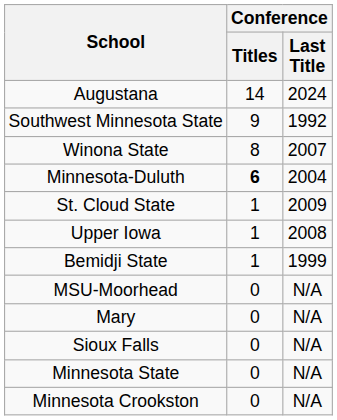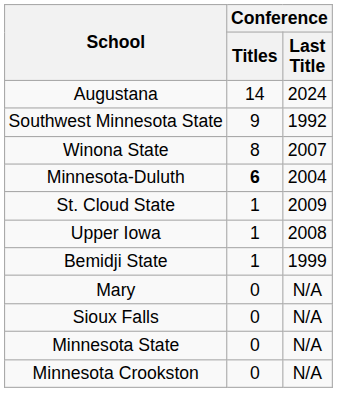- row: MSU-Moorhead | 0 | N/A
